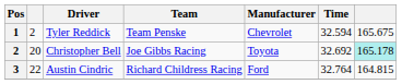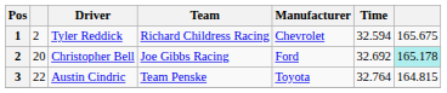Tyler Reddick | Team: Team Penske -> Richard Childress Racing
Christopher Bell | Manufacturer: Toyota -> Ford
Austin Cindric | Team: Richard Childress Racing -> Team Penske
Austin Cindric | Manufacturer: Ford -> Toyota
